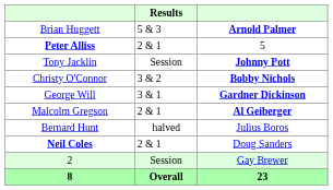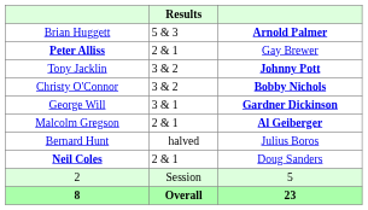Peter Alliss | column 3: 5 -> Gay Brewer
Tony Jacklin | Results: Session -> 3 & 2
2 | column 3: Gay Brewer -> 5
